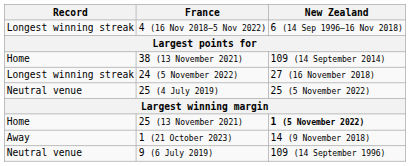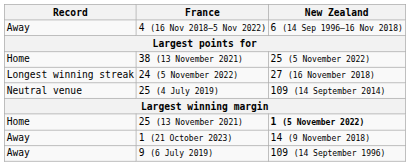4 (16 Nov 2018–5 Nov 2022) | Record: Longest winning streak -> Away
38 (13 November 2021) | New Zealand: 109 (14 September 2014) -> 25 (5 November 2022)
25 (4 July 2019) | New Zealand: 25 (5 November 2022) -> 109 (14 September 2014)
9 (6 July 2019) | Record: Neutral venue -> Away
